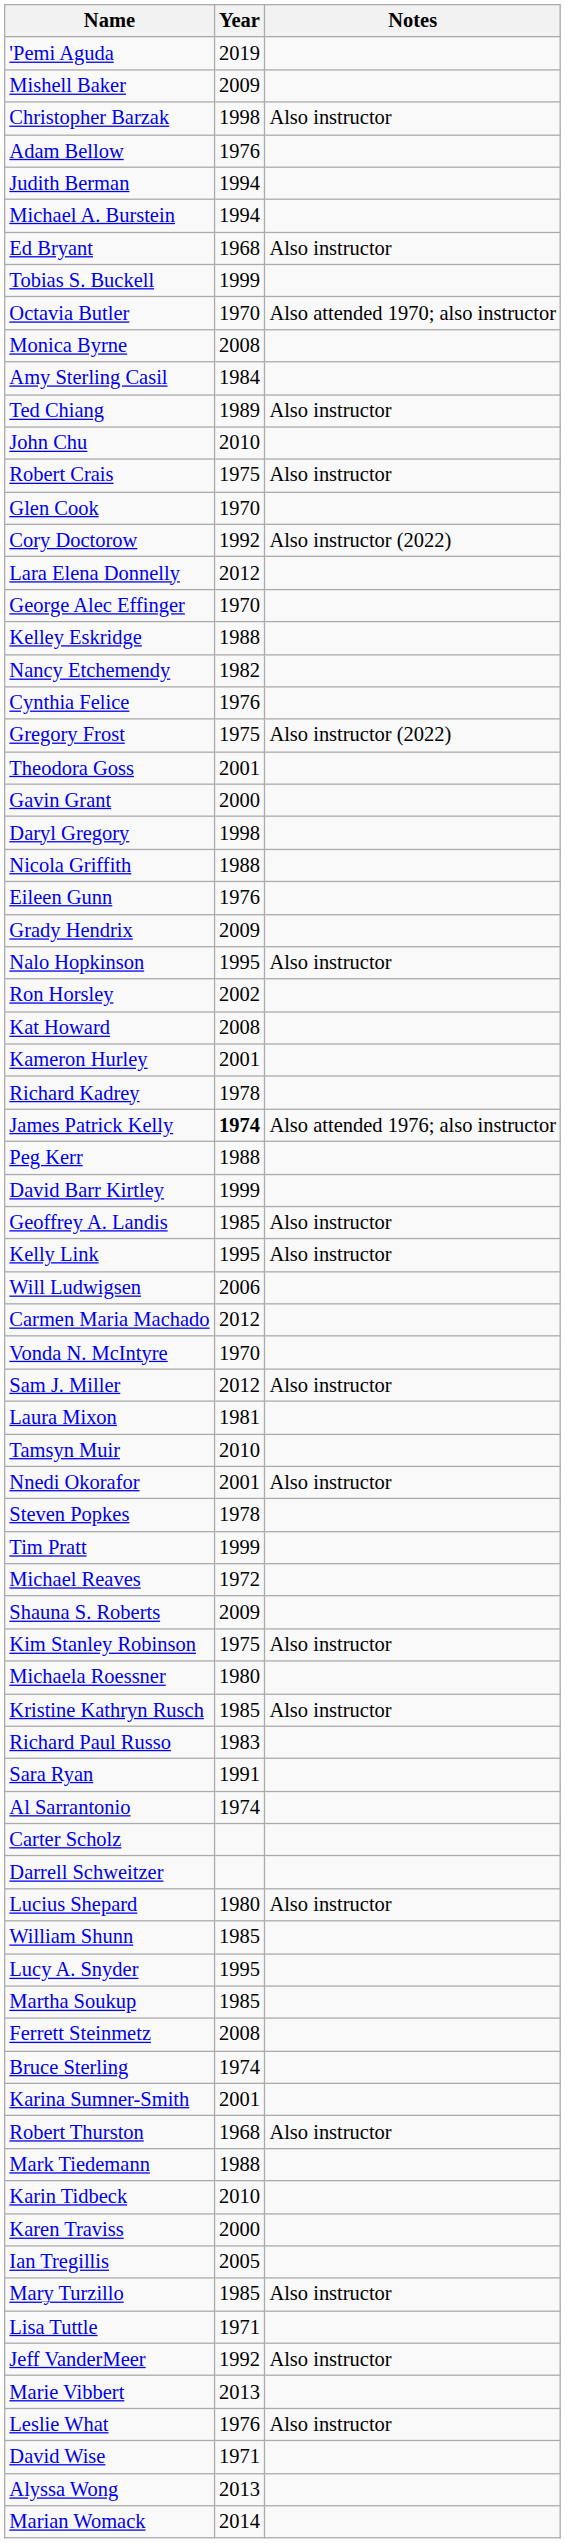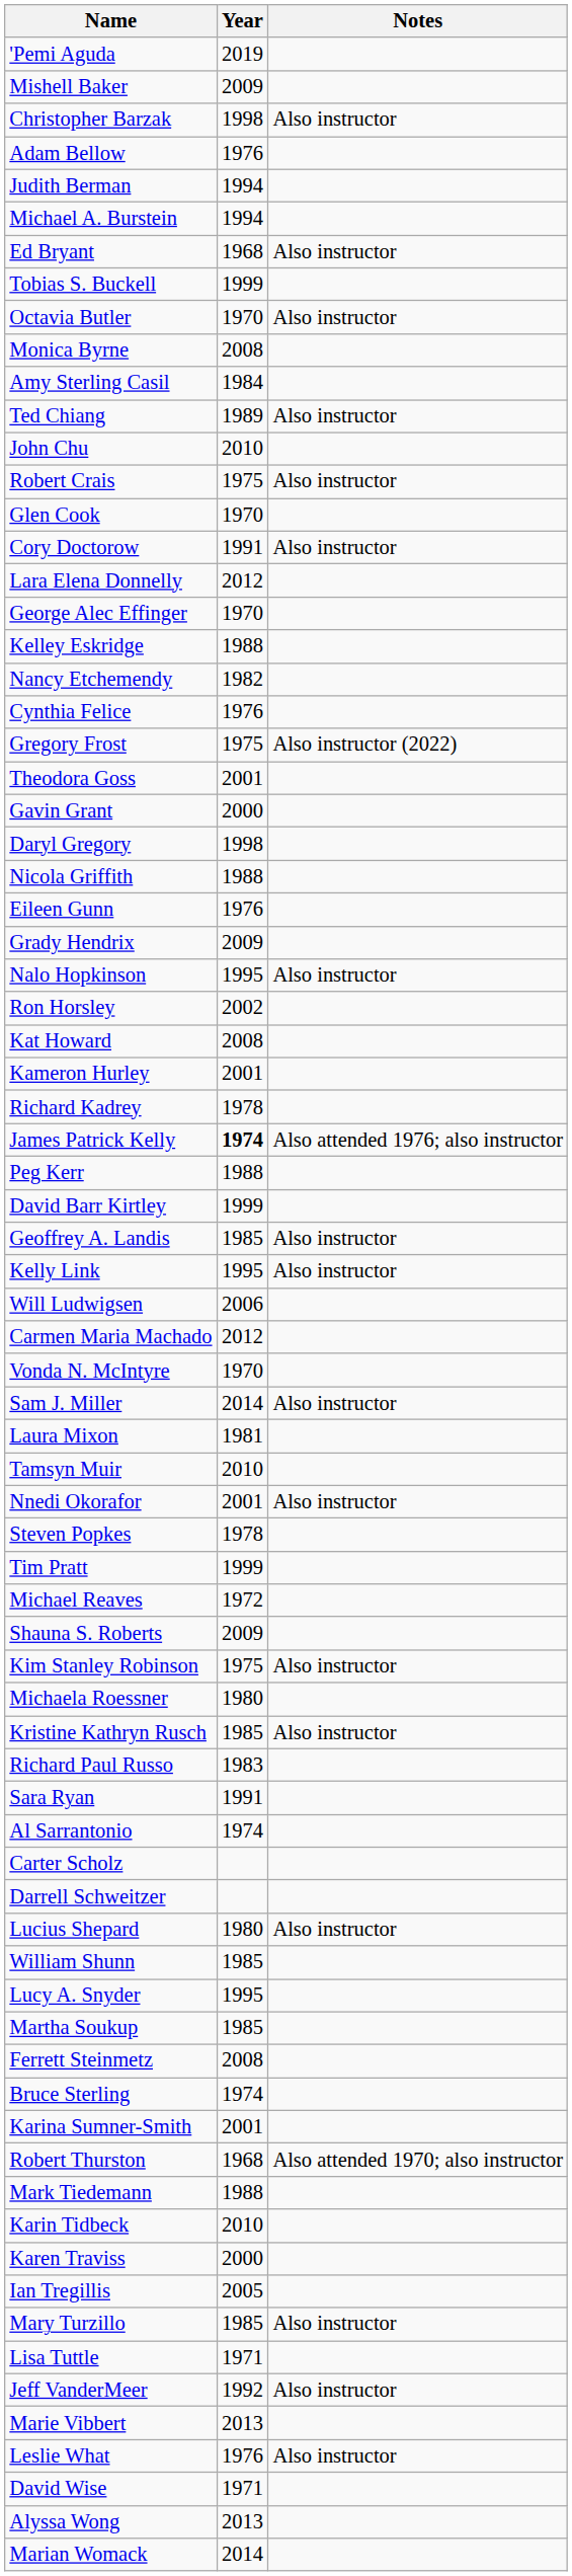Octavia Butler | Notes: Also attended 1970; also instructor -> Also instructor
Cory Doctorow | Year: 1992 -> 1991
Cory Doctorow | Notes: Also instructor (2022) -> Also instructor
Sam J. Miller | Year: 2012 -> 2014
Robert Thurston | Notes: Also instructor -> Also attended 1970; also instructor
